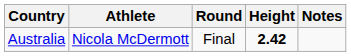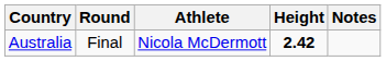columns swapped: Athlete <-> Round
